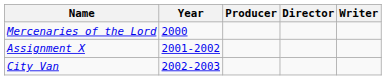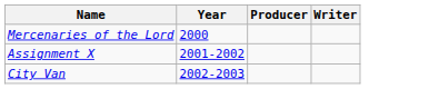- column: Director
